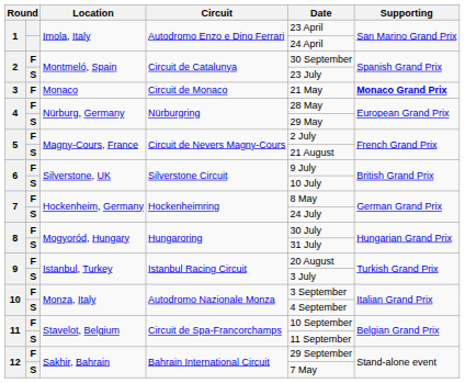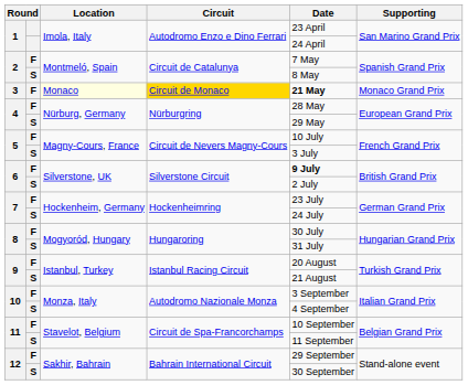2 / F | Date: 30 September -> 7 May
2 / S | Date: 23 July -> 8 May
3 | Location: no background -> lightyellow background
3 | Circuit: no background -> gold background
3 | Date: normal -> bold
3 | Supporting: bold -> normal
5 / F | Date: 2 July -> 10 July
5 / S | Date: 21 August -> 3 July
6 / F | Date: normal -> bold
6 / S | Date: 10 July -> 2 July
7 / F | Date: 8 May -> 23 July
9 / S | Date: 3 July -> 21 August
12 / S | Date: 7 May -> 30 September
